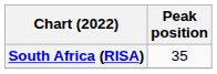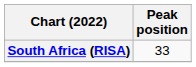South Africa (RISA) | Peak position: 35 -> 33
